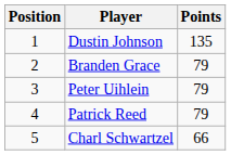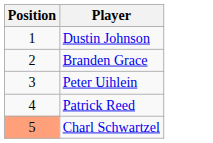- column: Points | 135 | 79 | 79 | 79 | 66
Charl Schwartzel | Position: no background -> lightsalmon background
